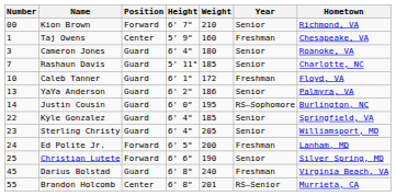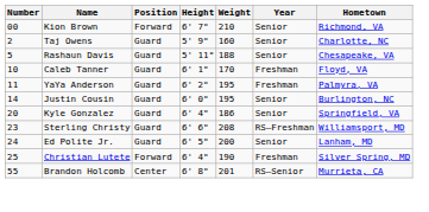Taj Owens | Number: 1 -> 2
Taj Owens | Position: Center -> Guard
Taj Owens | Year: Freshman -> Senior
Taj Owens | Hometown: Chesapeake, VA -> Charlotte, NC
- row: 3 | Cameron Jones | Guard | 6' 4" | 180 | Senior | Roanoke, VA
Rashaun Davis | Number: 7 -> 5
Rashaun Davis | Weight: 185 -> 188
Rashaun Davis | Hometown: Charlotte, NC -> Chesapeake, VA
Caleb Tanner | Weight: 172 -> 170
YaYa Anderson | Number: 13 -> 11
YaYa Anderson | Weight: 186 -> 195
YaYa Anderson | Year: Senior -> Freshman
Justin Cousin | Year: RS–Sophomore -> Senior
Kyle Gonzalez | Number: 22 -> 20
Kyle Gonzalez | Weight: 185 -> 186
Sterling Christy | Height: 6' 4" -> 6' 6"
Sterling Christy | Weight: 205 -> 208
Sterling Christy | Year: Senior -> RS–Freshman
Ed Polite Jr. | Position: Forward -> Guard
Ed Polite Jr. | Year: Freshman -> Senior
Christian Lutete | Height: 6' 6" -> 6' 4"
Christian Lutete | Year: Senior -> Freshman
- row: 45 | Darius Bolstad | Guard | 6' 8" | 240 | Freshman | Virginia Beach, VA
